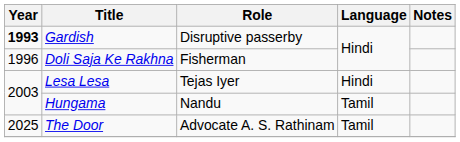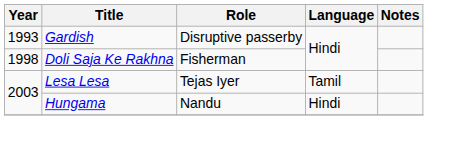Gardish | Year: bold -> normal
Doli Saja Ke Rakhna | Year: 1996 -> 1998
Lesa Lesa | Language: Hindi -> Tamil
Hungama | Language: Tamil -> Hindi
- row: 2025 | The Door | Advocate A. S. Rathinam | Tamil
